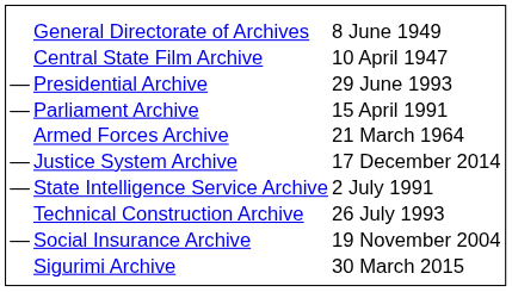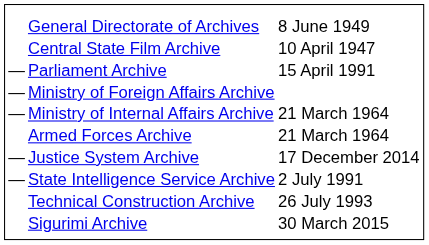- row: — | Presidential Archive | 29 June 1993
+ row: — | Ministry of Foreign Affairs Archive
+ row: — | Ministry of Internal Affairs Archive | 21 March 1964
- row: — | Social Insurance Archive | 19 November 2004
